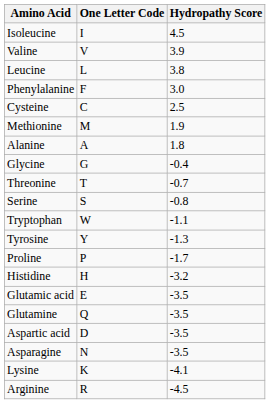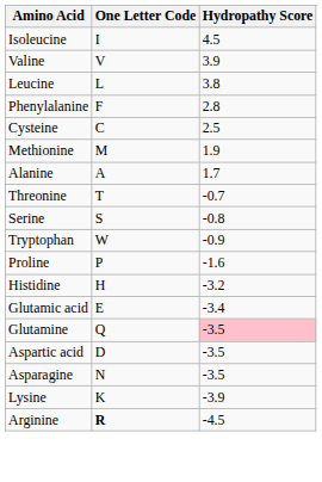Phenylalanine | Hydropathy Score: 3.0 -> 2.8
Alanine | Hydropathy Score: 1.8 -> 1.7
- row: Glycine | G | -0.4
Tryptophan | Hydropathy Score: -1.1 -> -0.9
- row: Tyrosine | Y | -1.3
Proline | Hydropathy Score: -1.7 -> -1.6
Glutamic acid | Hydropathy Score: -3.5 -> -3.4
Glutamine | Hydropathy Score: no background -> pink background
Lysine | Hydropathy Score: -4.1 -> -3.9
Arginine | One Letter Code: normal -> bold
